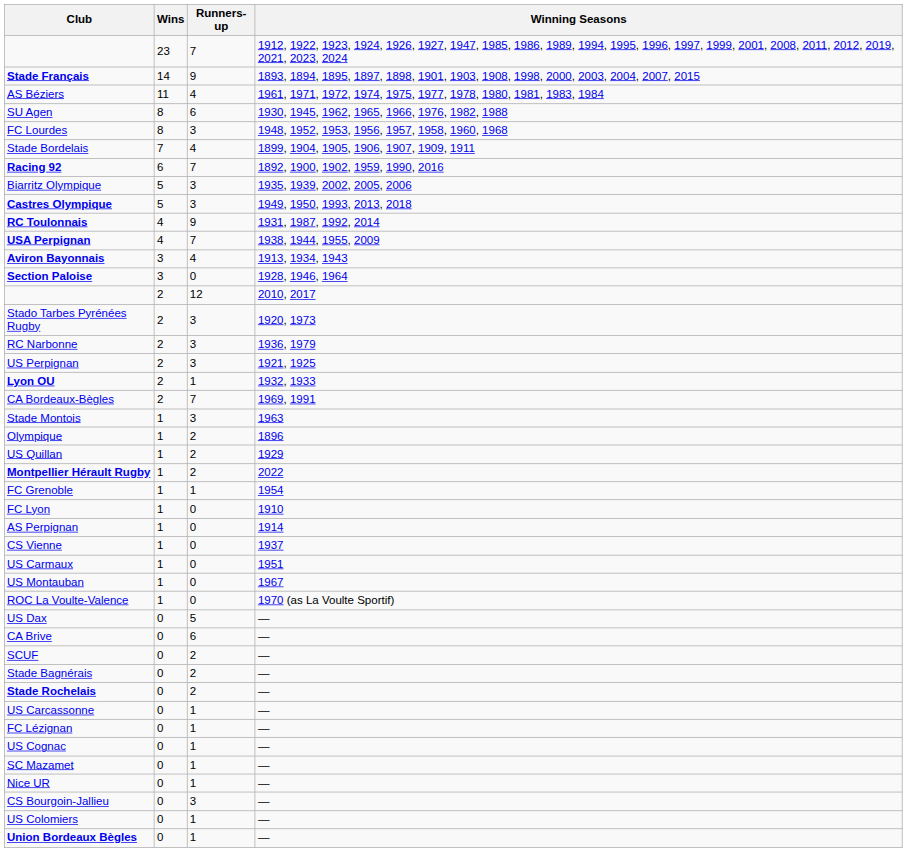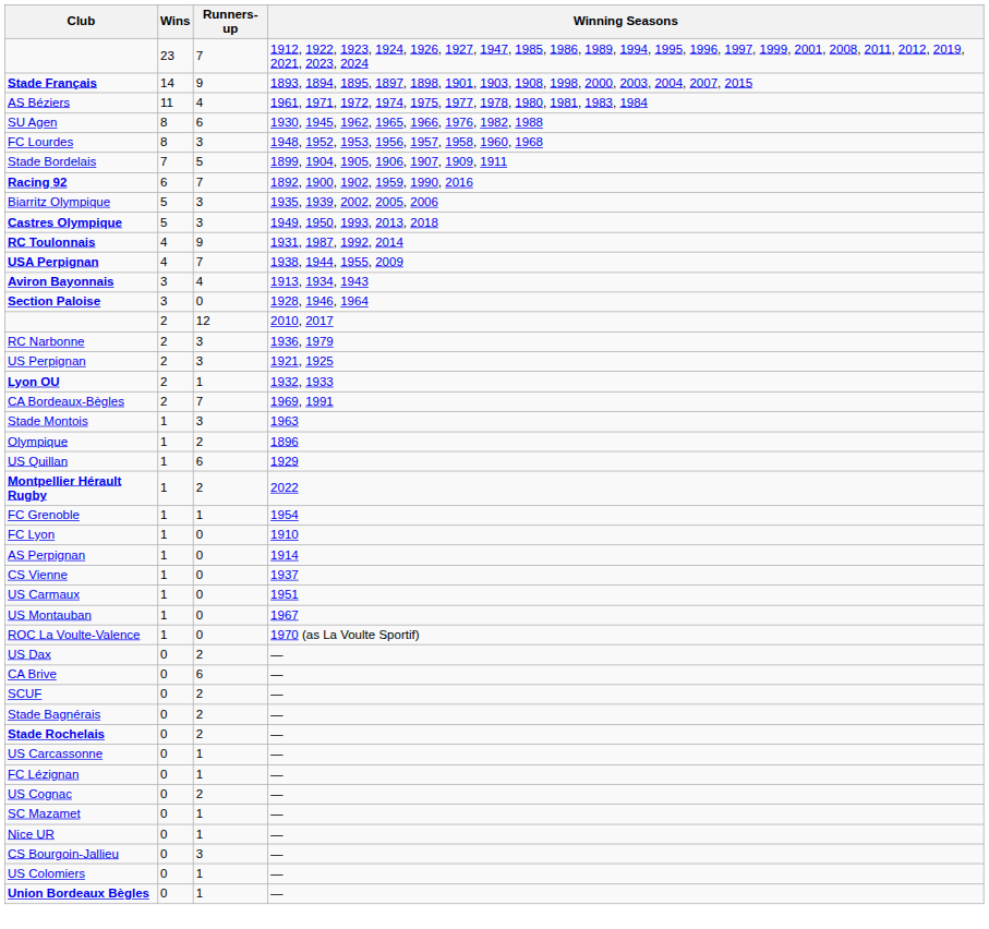Stade Bordelais | Runners-up: 4 -> 5
- row: Stado Tarbes Pyrénées Rugby | 2 | 3 | 1920, 1973
US Quillan | Runners-up: 2 -> 6
US Dax | Runners-up: 5 -> 2
US Cognac | Runners-up: 1 -> 2
